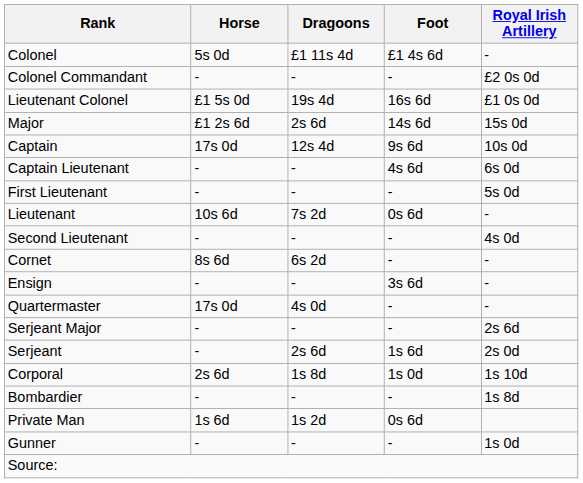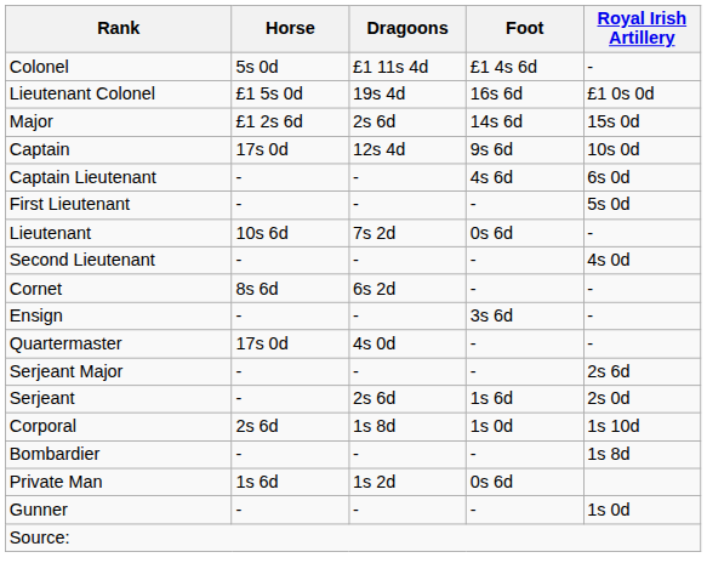- row: Colonel Commandant | - | - | - | £2 0s 0d
